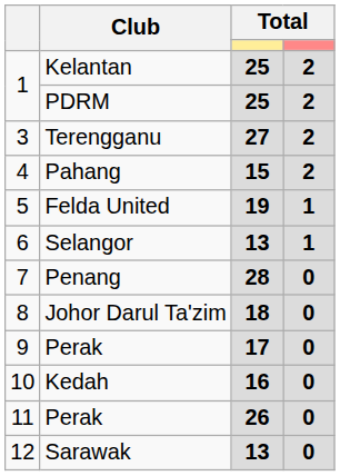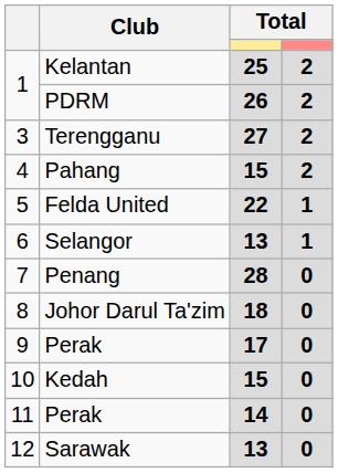PDRM | column 3: 25 -> 26
Felda United | column 3: 19 -> 22
Kedah | column 3: 16 -> 15
11 / Perak | column 3: 26 -> 14
